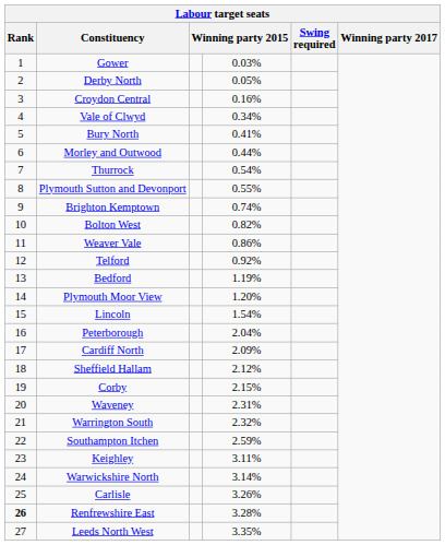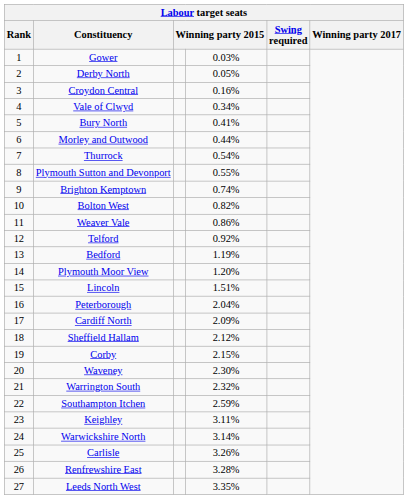Lincoln | column 4: 1.54% -> 1.51%
Waveney | column 4: 2.31% -> 2.30%
Renfrewshire East | Rank: bold -> normal
